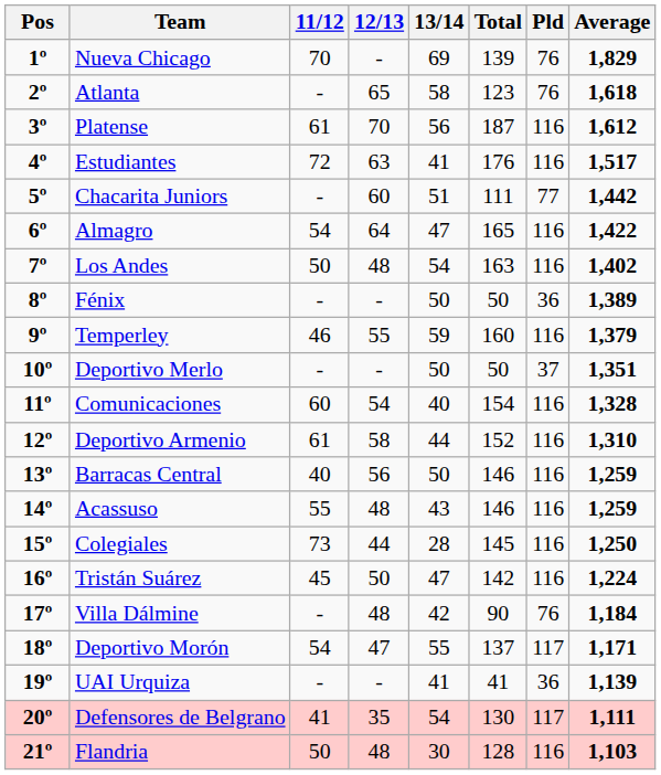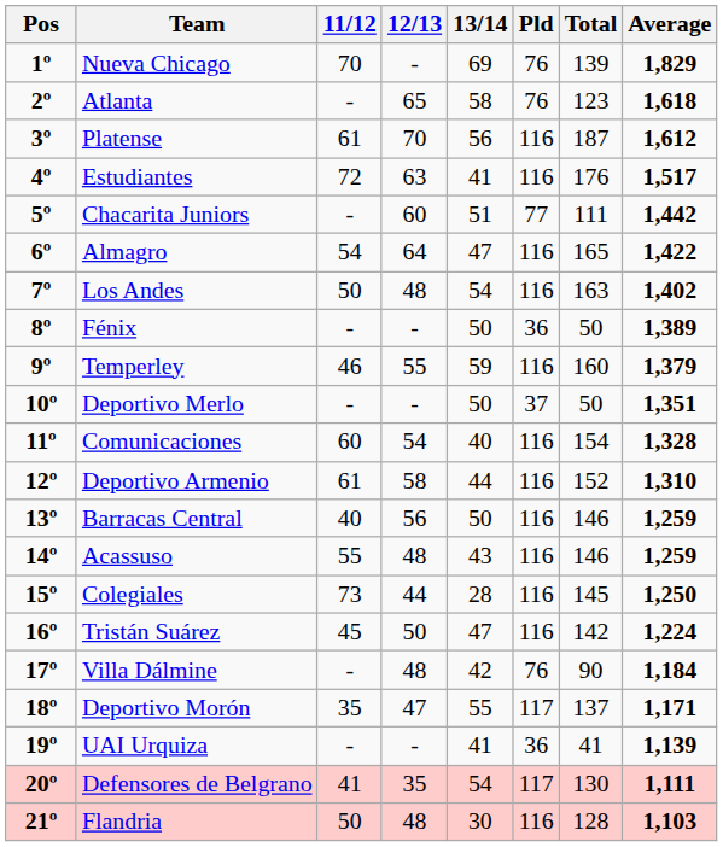columns swapped: Total <-> Pld
Deportivo Morón | 11/12: 54 -> 35
